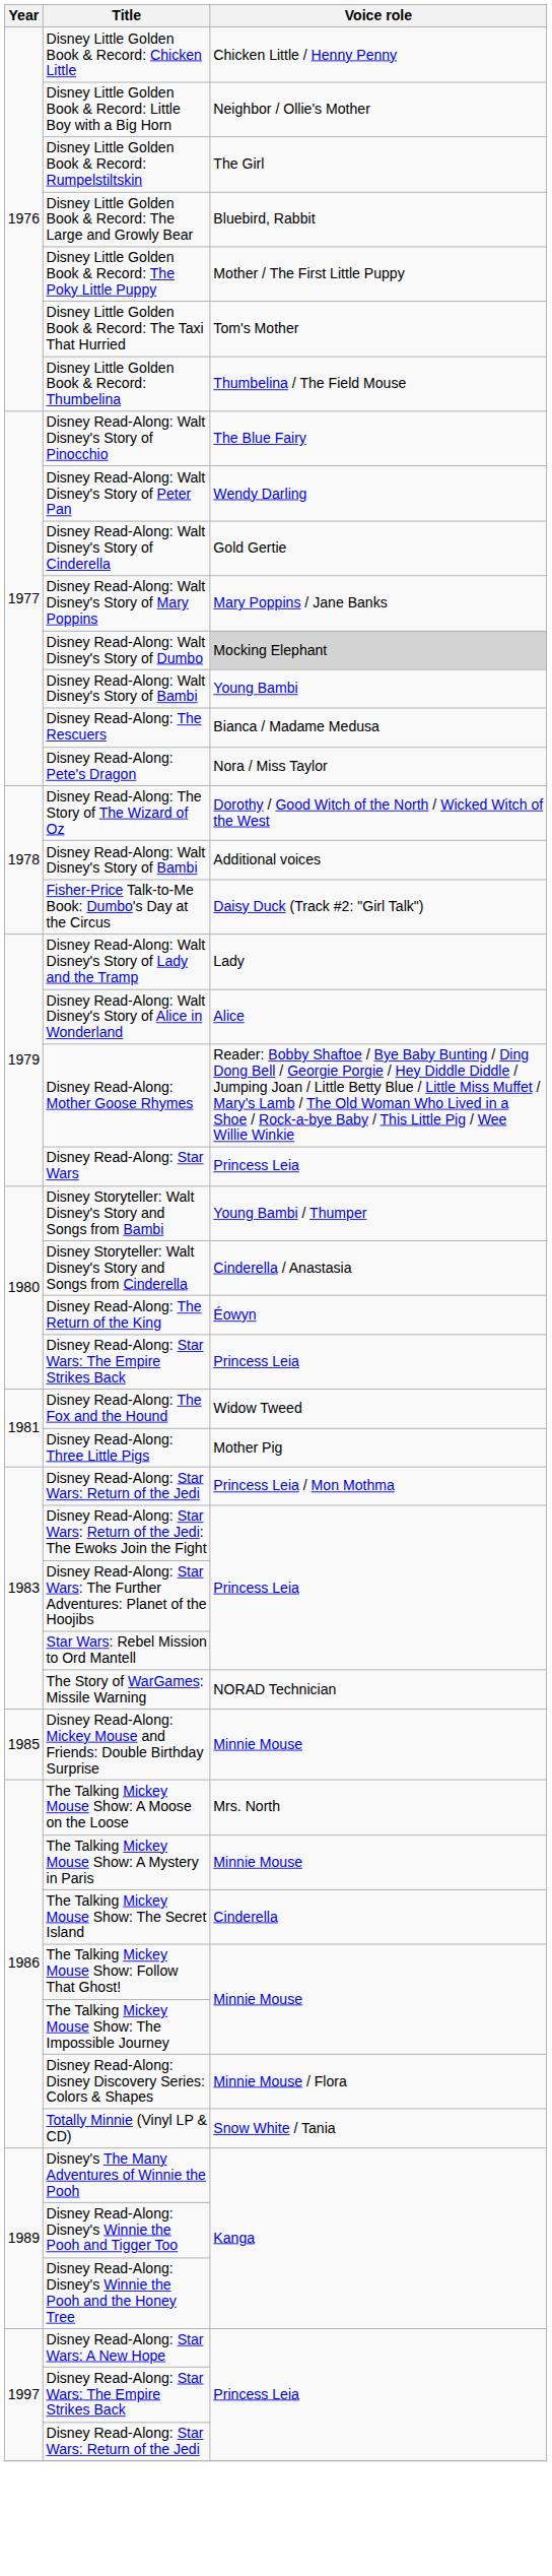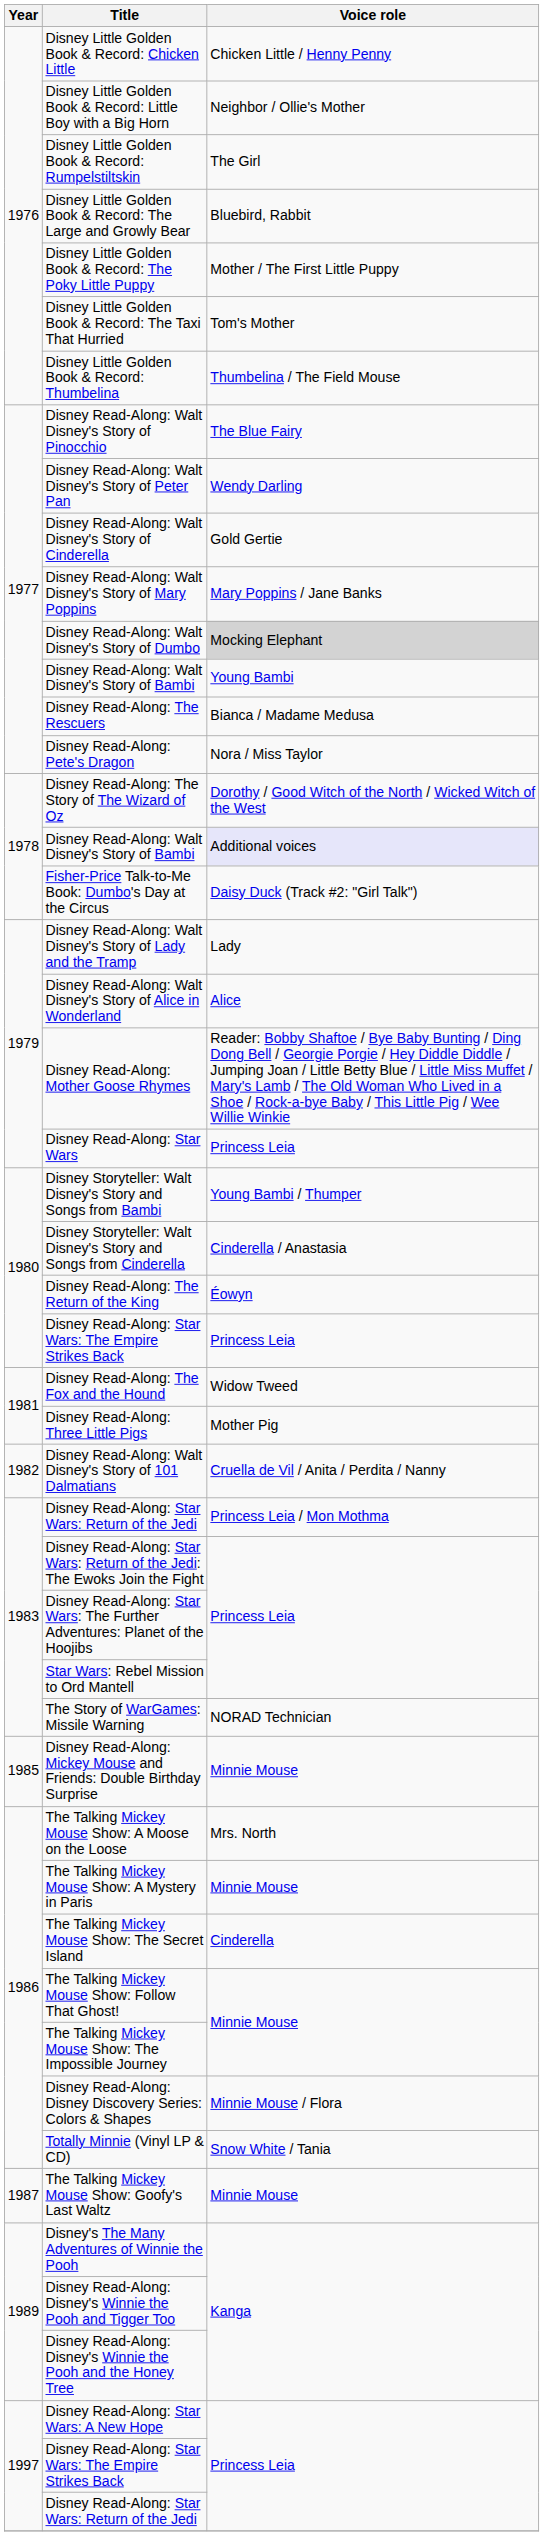1978 / Disney Read-Along: Walt Disney's Story of Bambi | Voice role: no background -> lavender background
+ row: 1982 | Disney Read-Along: Walt Disney's Story of 101 Dalmatians | Cruella de Vil / Anita / Perdita / Nanny
+ row: 1987 | The Talking Mickey Mouse Show: Goofy's Last Waltz | Minnie Mouse
